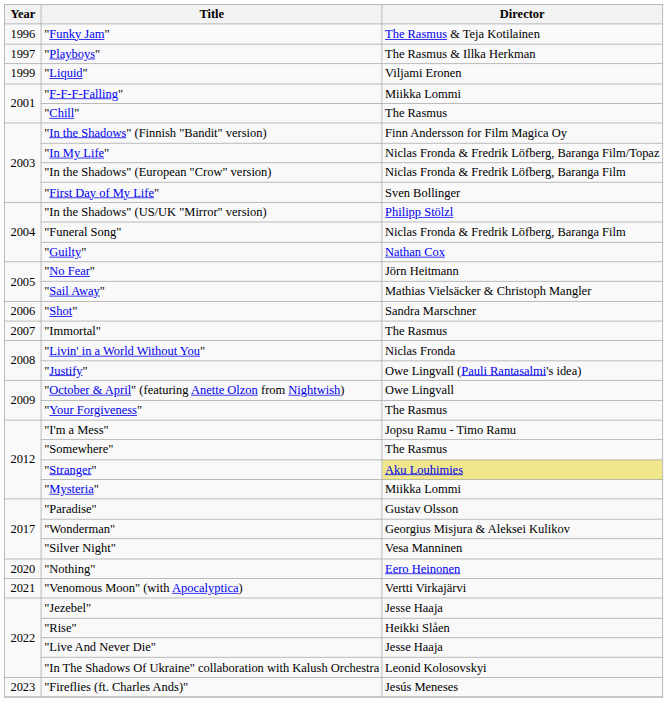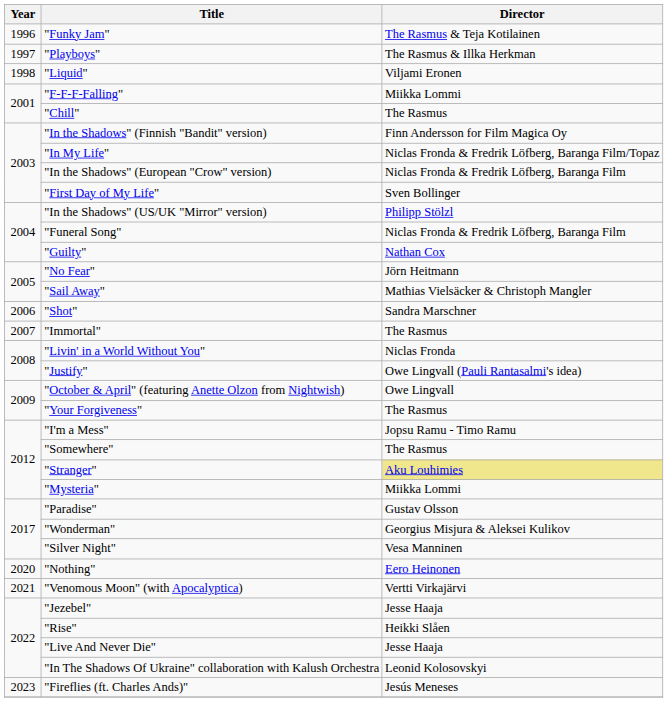"Liquid" | Year: 1999 -> 1998
